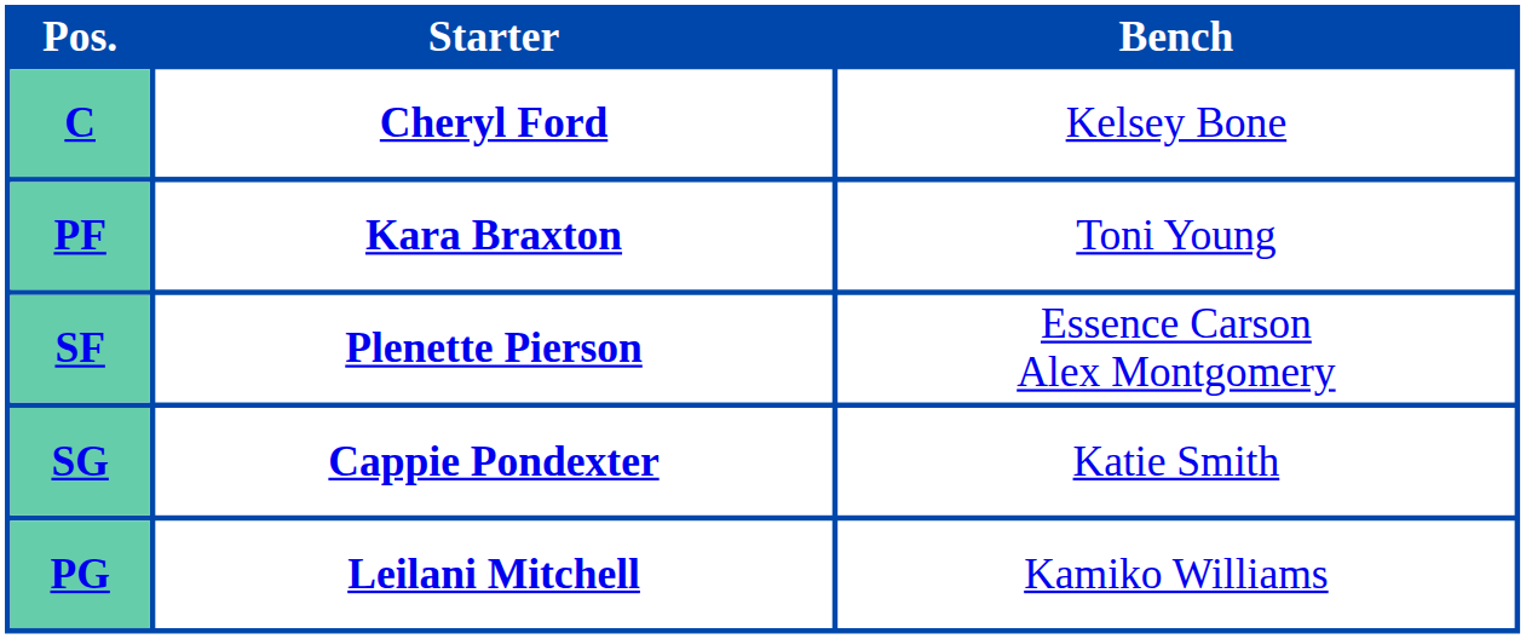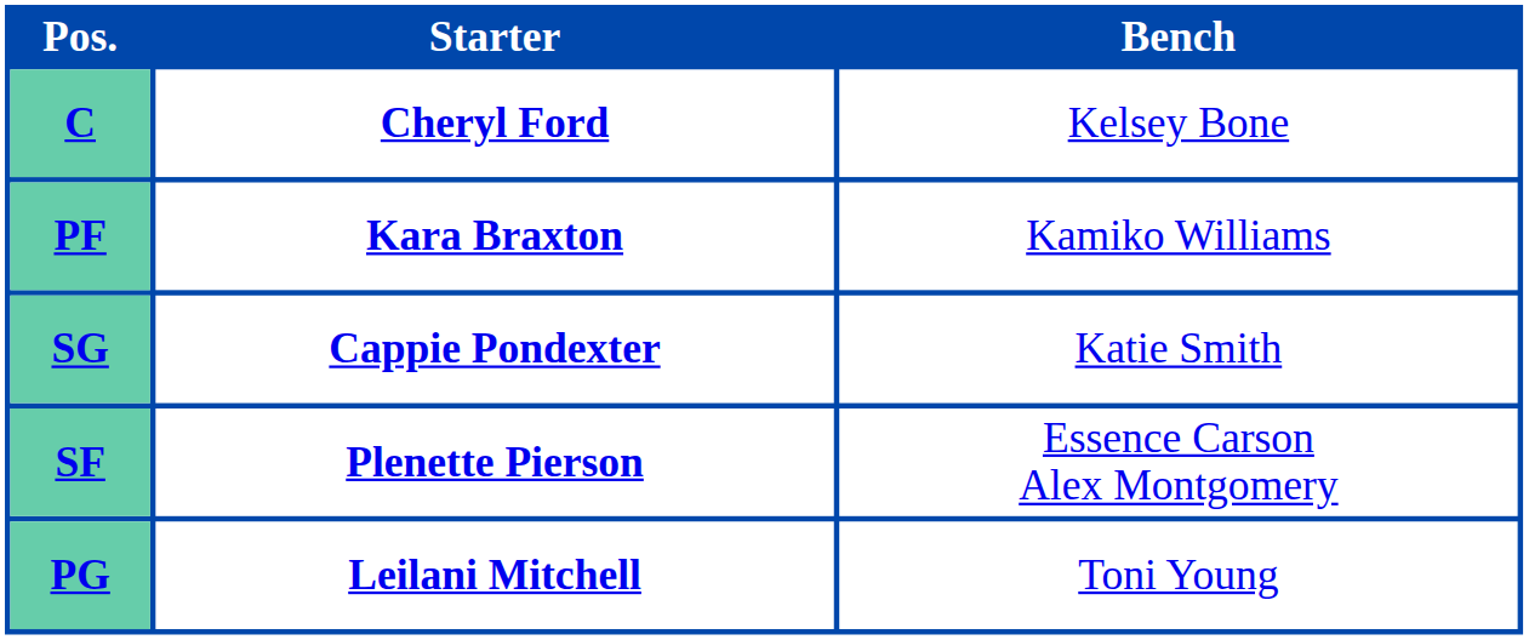PF | Bench: Toni Young -> Kamiko Williams
rows swapped: SF <-> SG
PG | Bench: Kamiko Williams -> Toni Young
